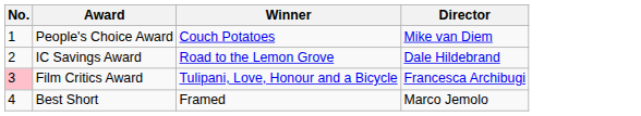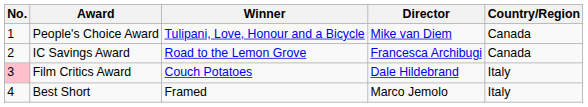+ column: Country/Region | Canada | Canada | Italy | Italy
People's Choice Award | Winner: Couch Potatoes -> Tulipani, Love, Honour and a Bicycle
IC Savings Award | Director: Dale Hildebrand -> Francesca Archibugi
Film Critics Award | Winner: Tulipani, Love, Honour and a Bicycle -> Couch Potatoes
Film Critics Award | Director: Francesca Archibugi -> Dale Hildebrand
